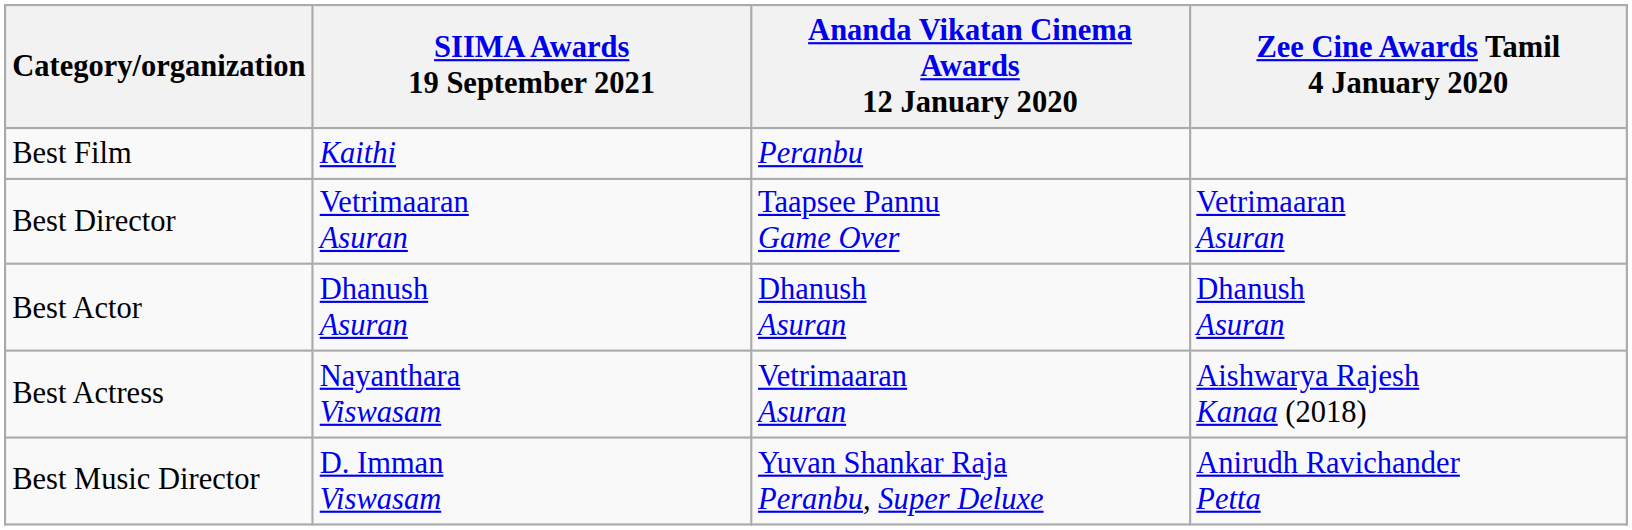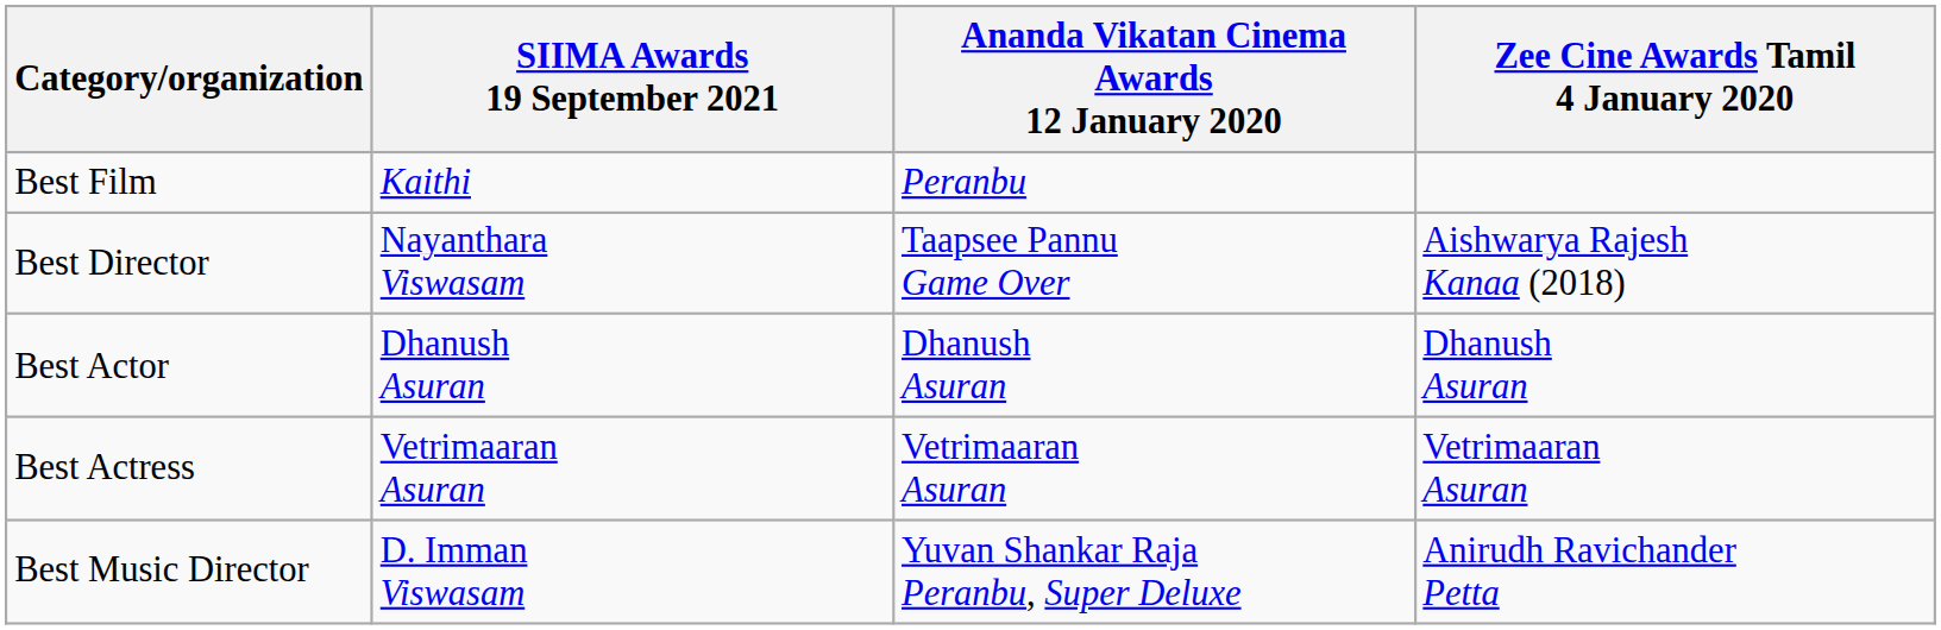Best Director | SIIMA Awards 19 September 2021: Vetrimaaran Asuran -> Nayanthara Viswasam
Best Director | Zee Cine Awards Tamil 4 January 2020: Vetrimaaran Asuran -> Aishwarya Rajesh Kanaa (2018)
Best Actress | SIIMA Awards 19 September 2021: Nayanthara Viswasam -> Vetrimaaran Asuran
Best Actress | Zee Cine Awards Tamil 4 January 2020: Aishwarya Rajesh Kanaa (2018) -> Vetrimaaran Asuran
